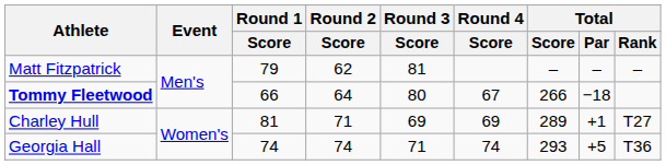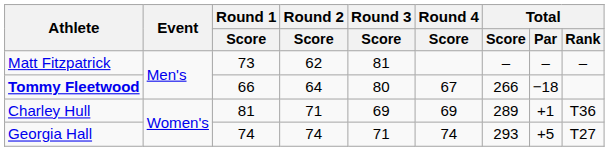Matt Fitzpatrick | Round 1 / Score: 79 -> 73
Charley Hull | Total / Rank: T27 -> T36
Georgia Hall | Total / Rank: T36 -> T27
